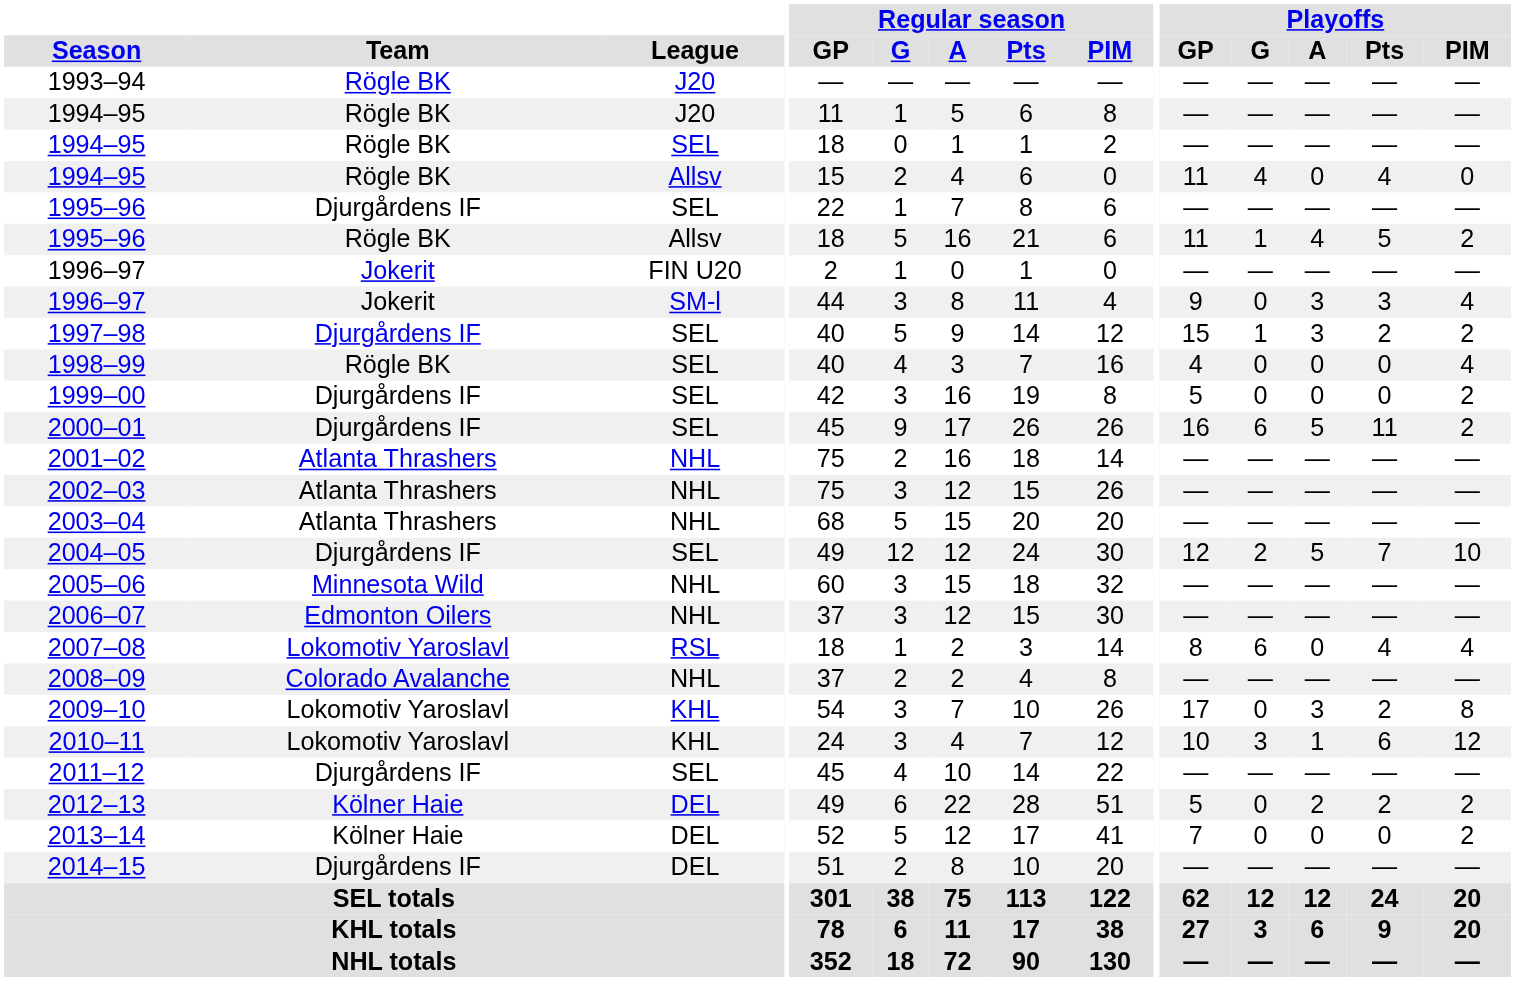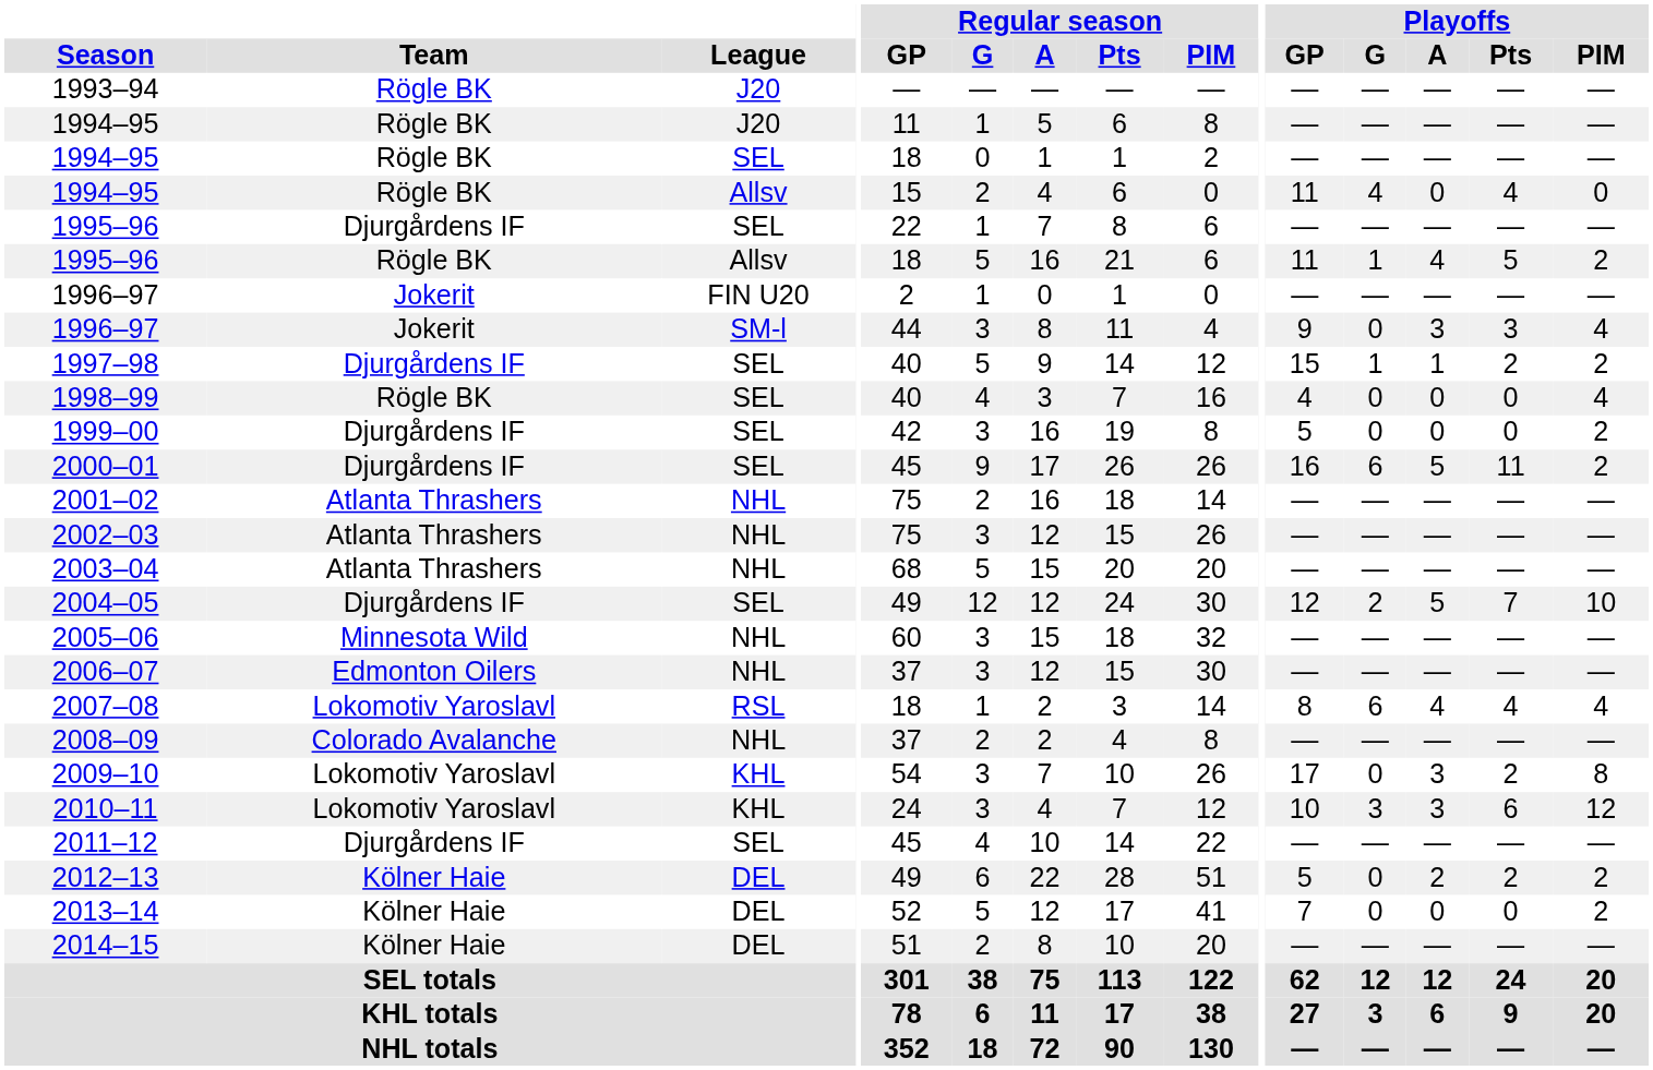1997–98 | Playoffs / A: 3 -> 1
2007–08 | Playoffs / A: 0 -> 4
2010–11 | Playoffs / A: 1 -> 3
2014–15 | Team: Djurgårdens IF -> Kölner Haie
